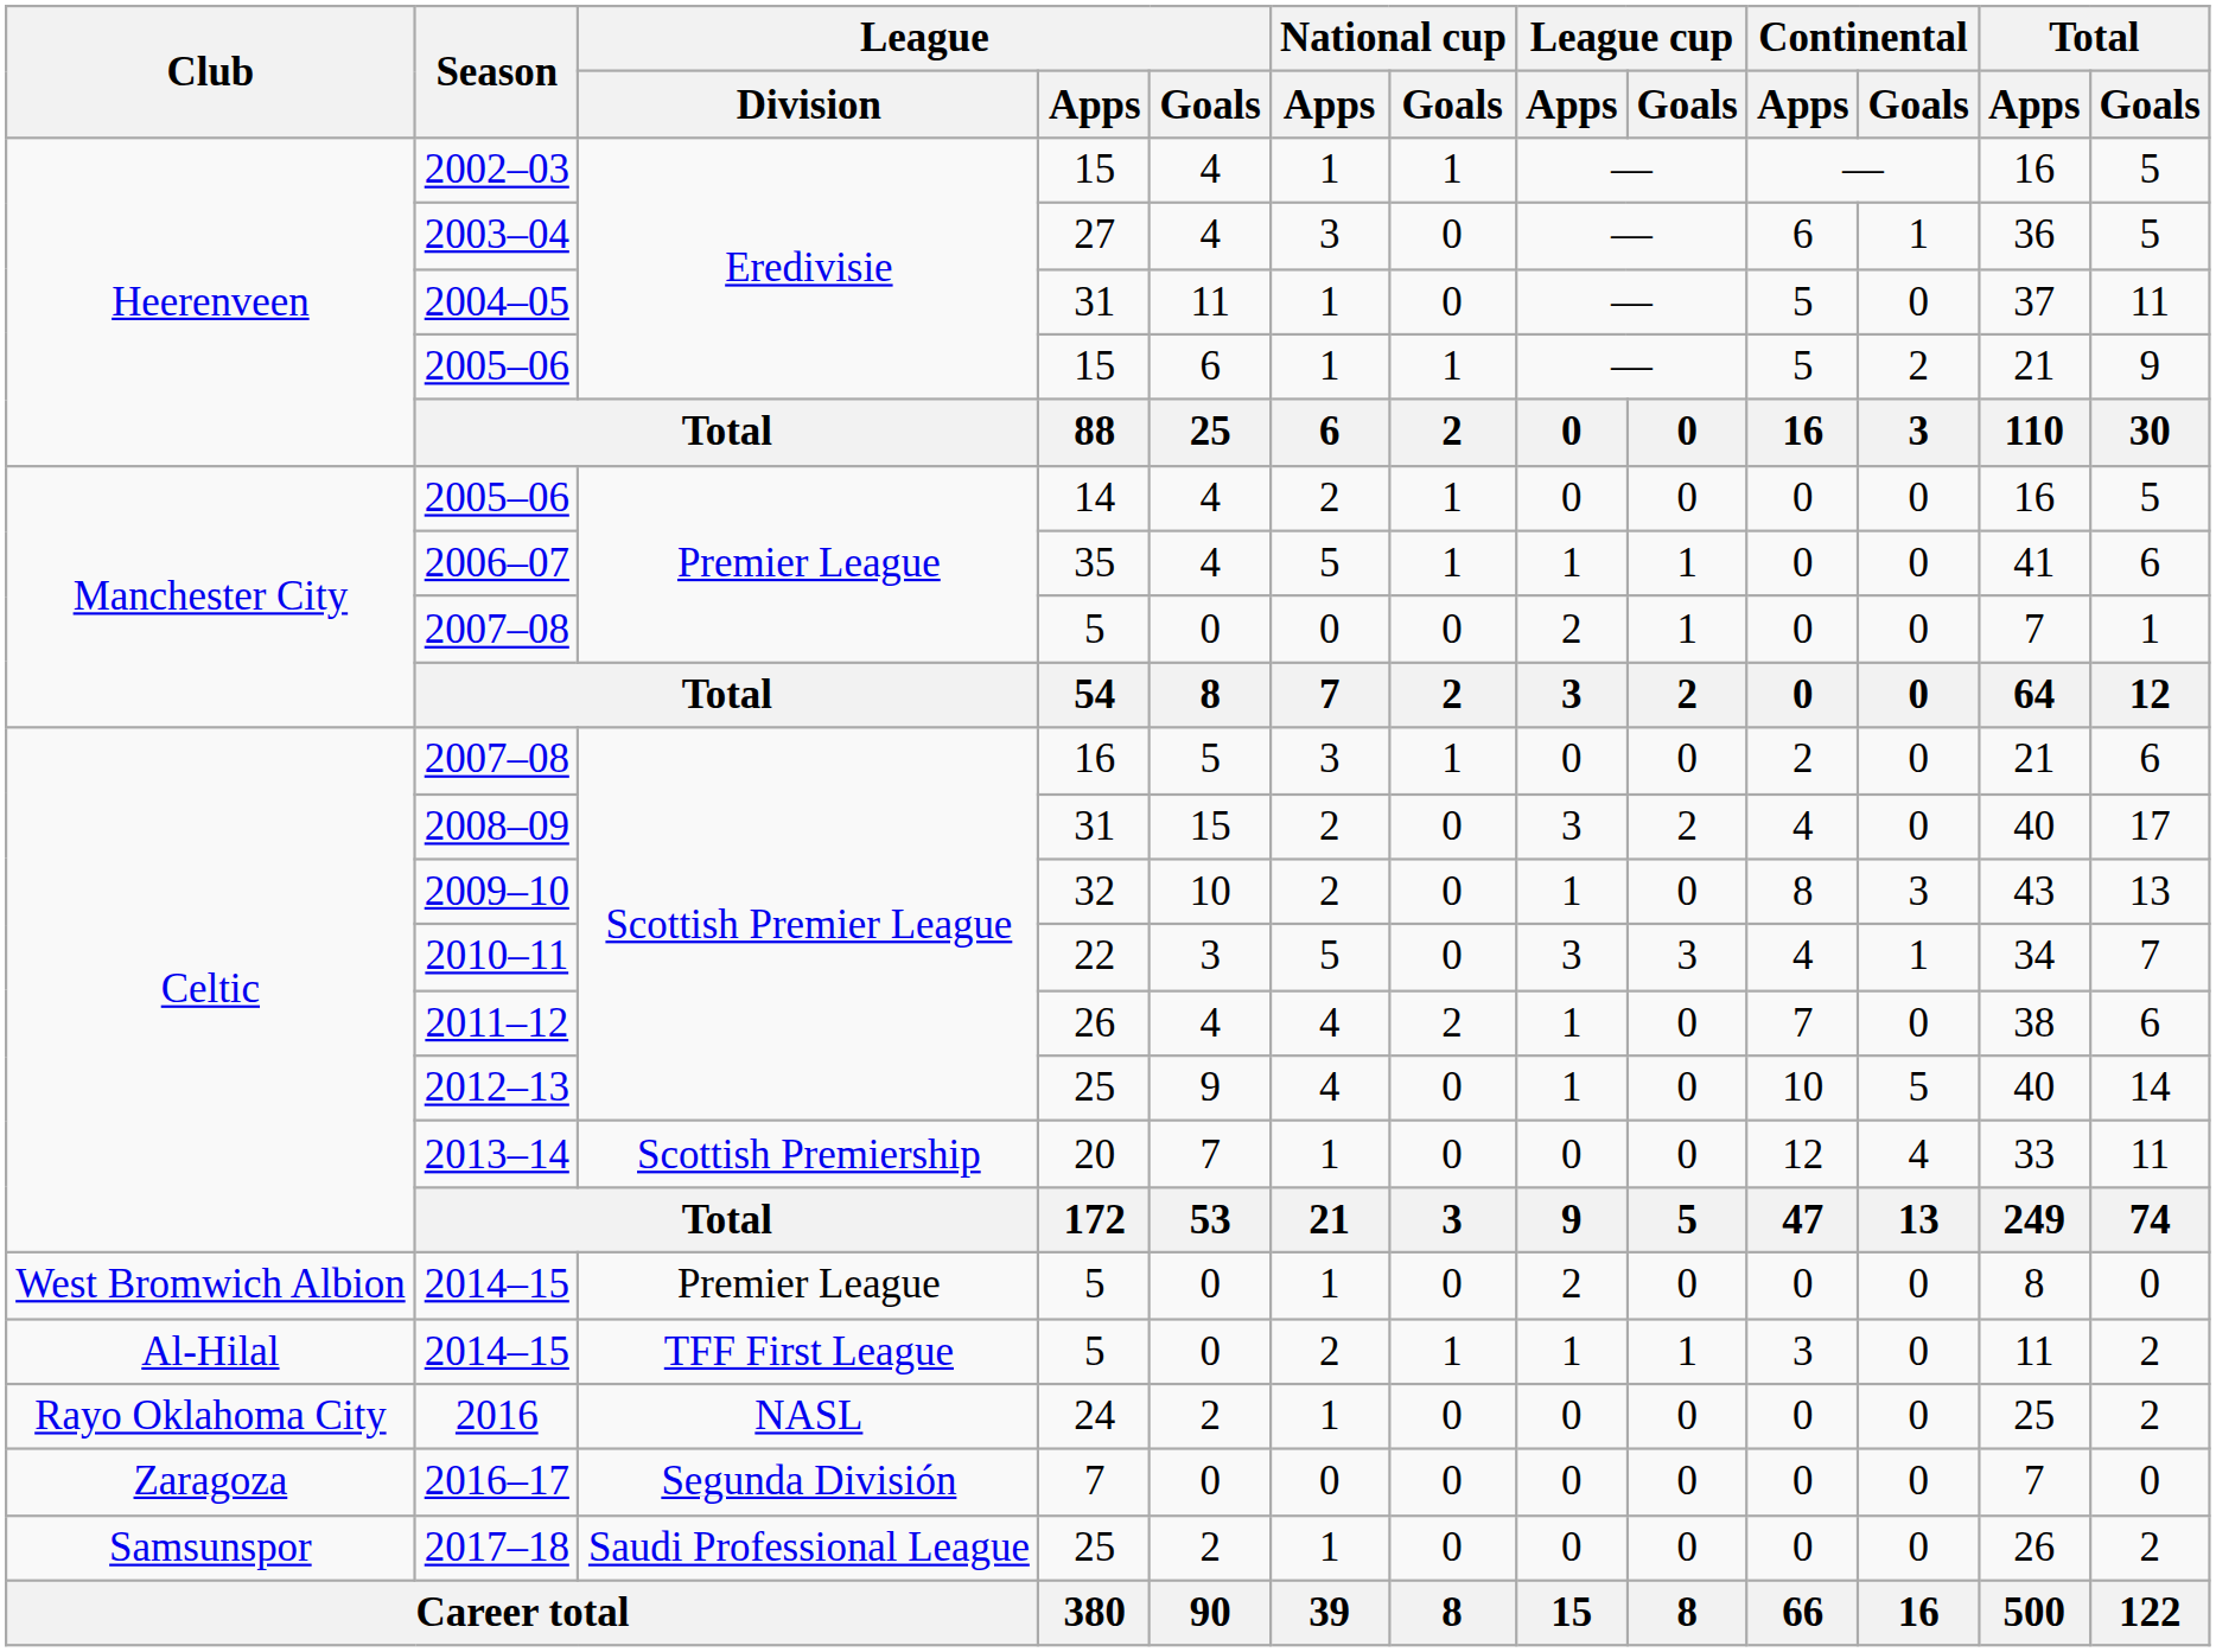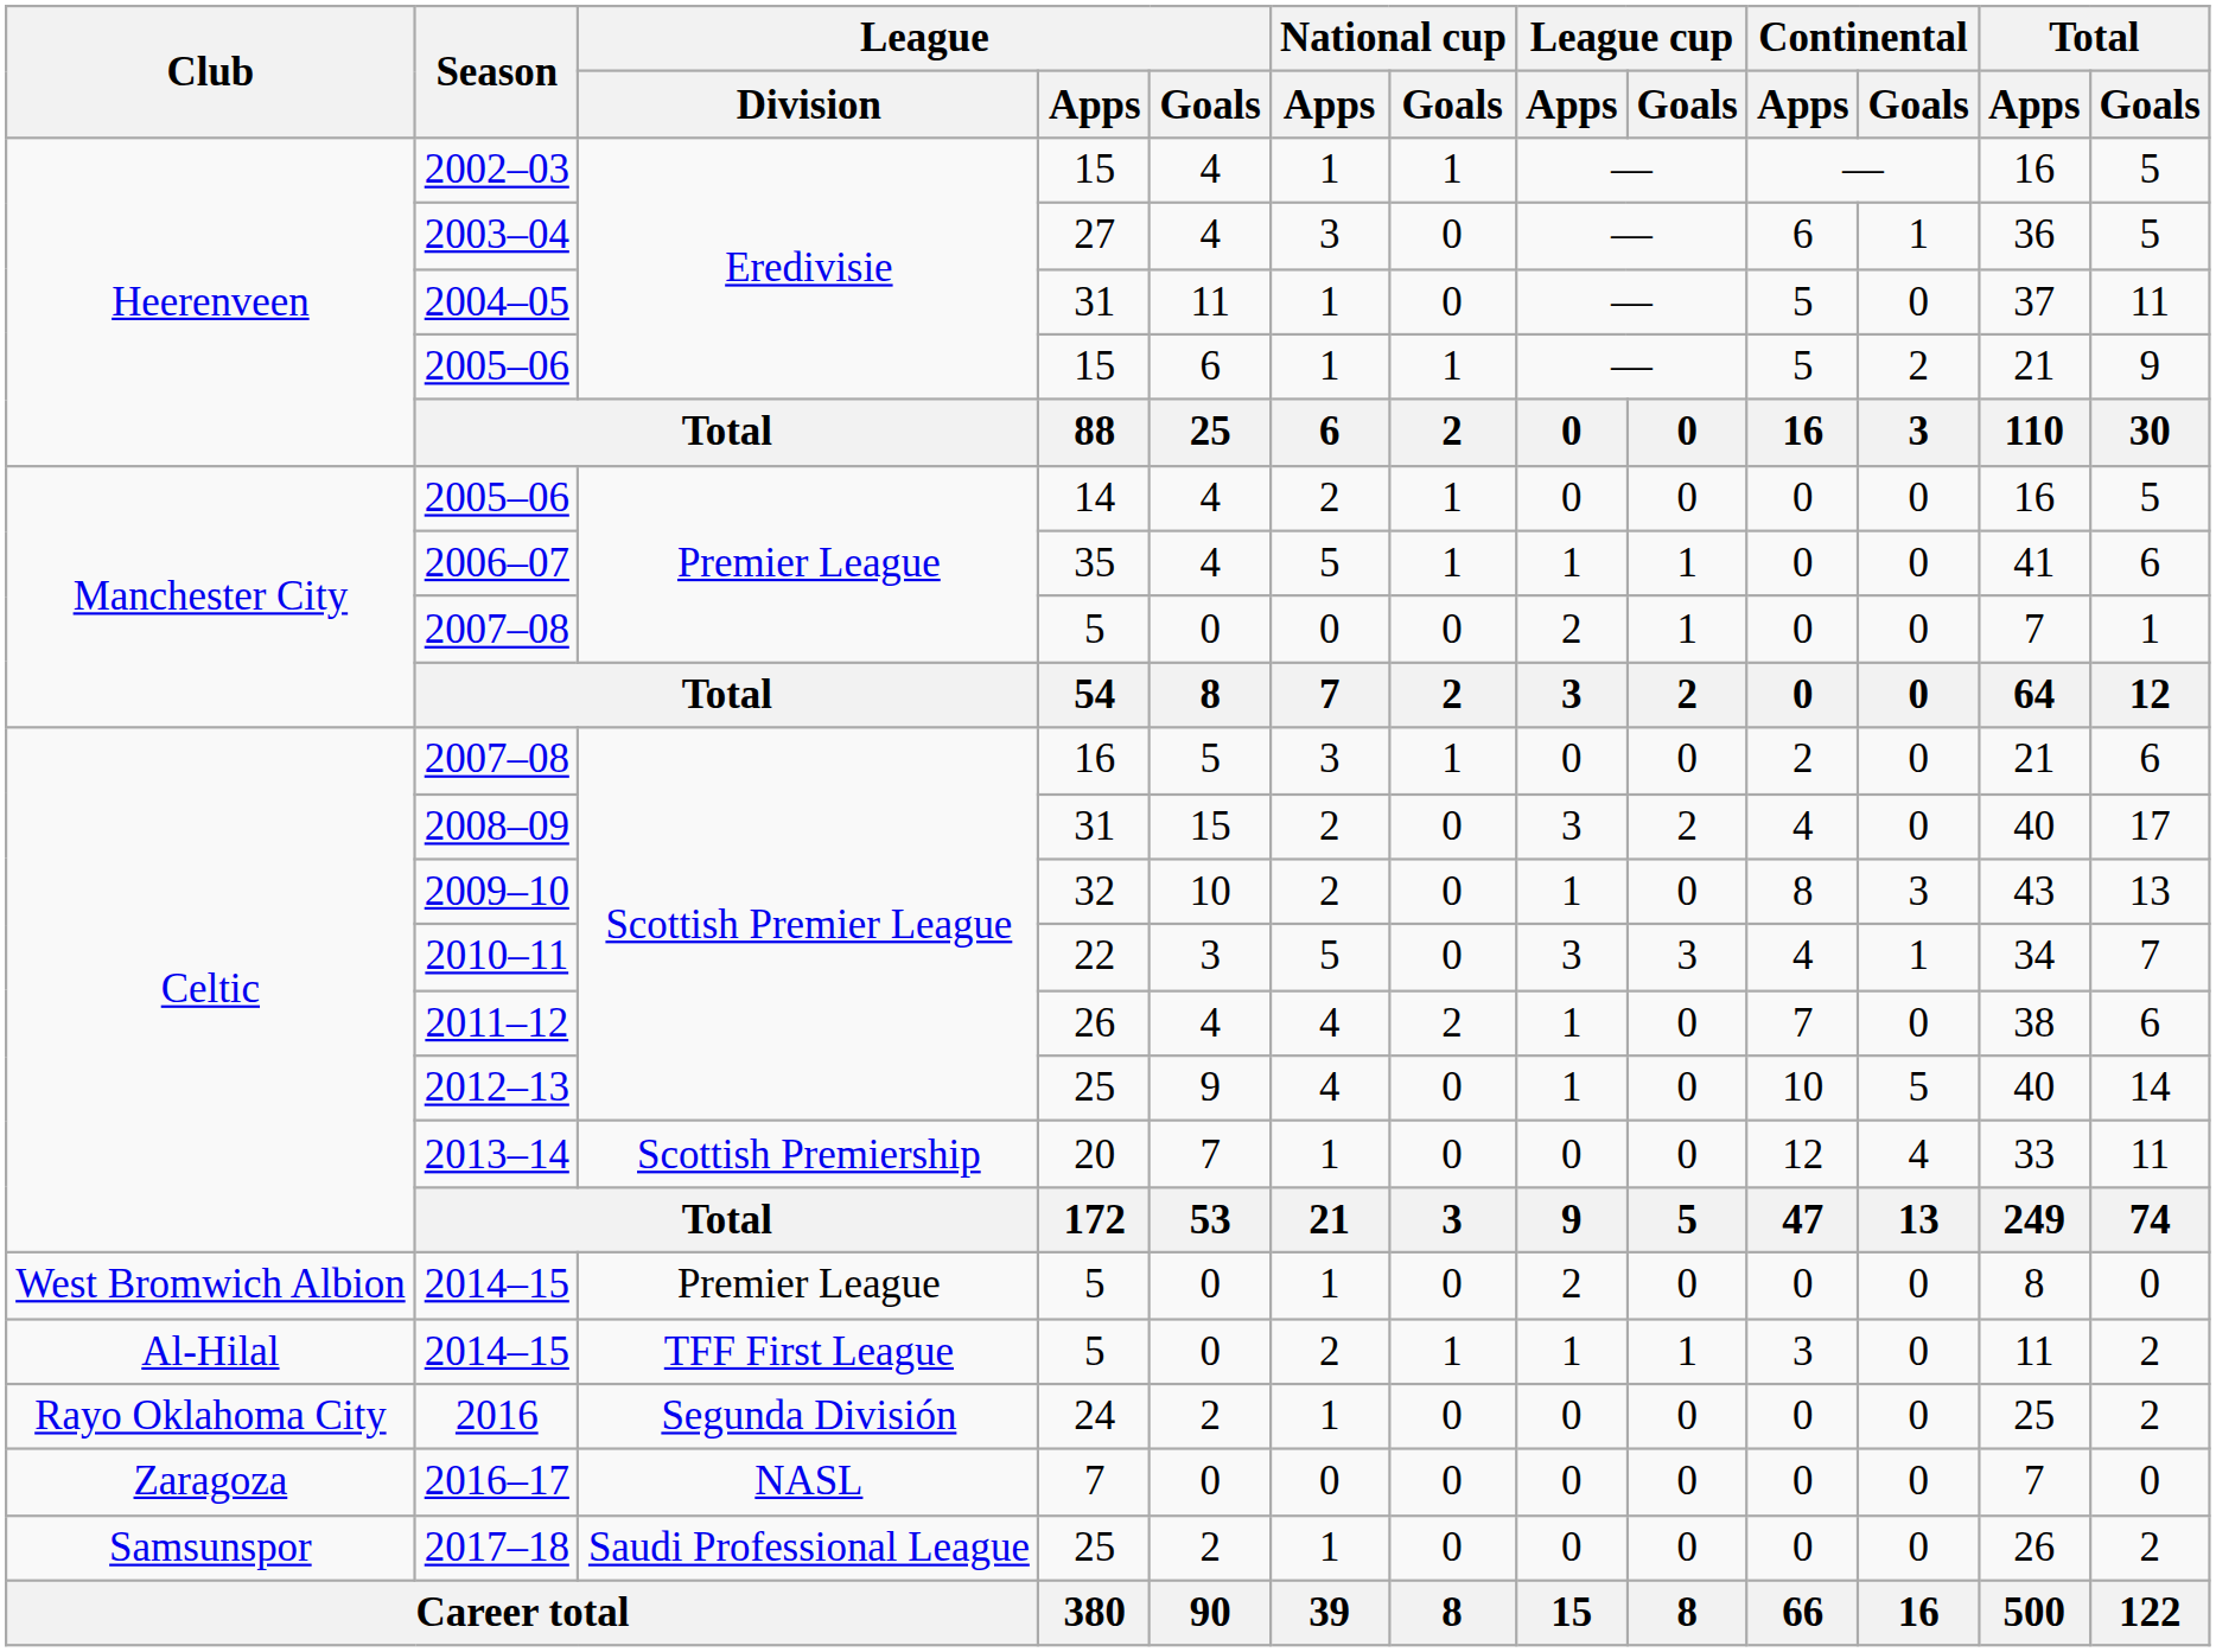2016 | League / Division: NASL -> Segunda División
2016–17 | League / Division: Segunda División -> NASL
